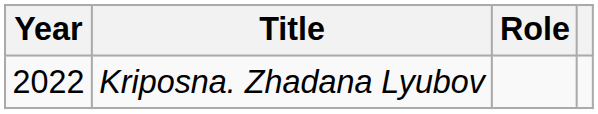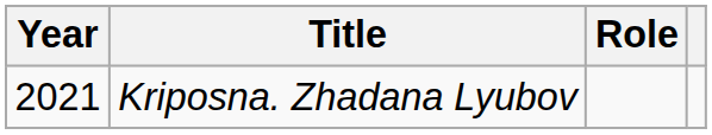Kriposna. Zhadana Lyubov | Year: 2022 -> 2021
